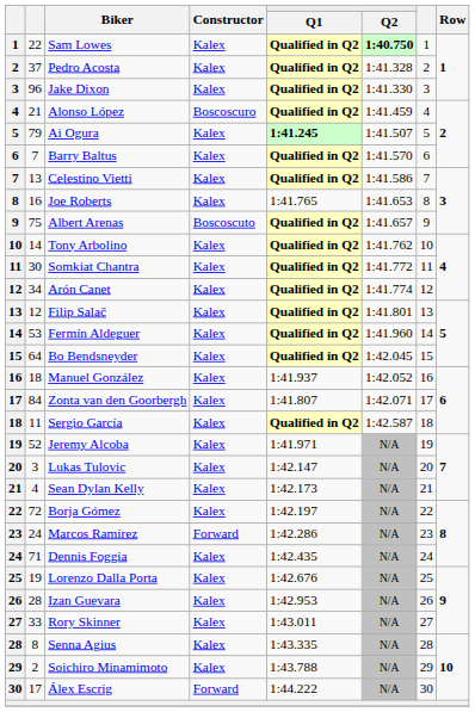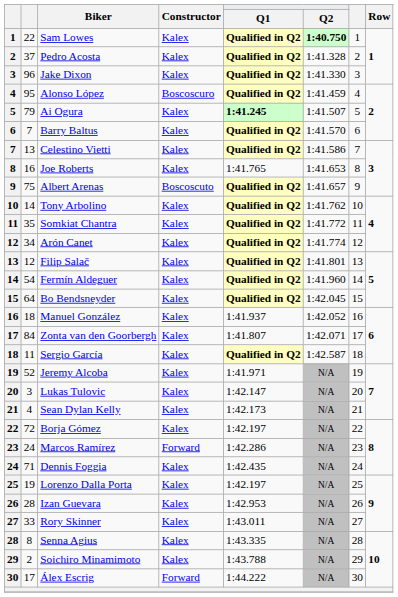Alonso López | column 2: 21 -> 95
Somkiat Chantra | column 2: 30 -> 35
Fermín Aldeguer | column 2: 53 -> 54
Lorenzo Dalla Porta | Q1: 1:42.676 -> 1:42.197
